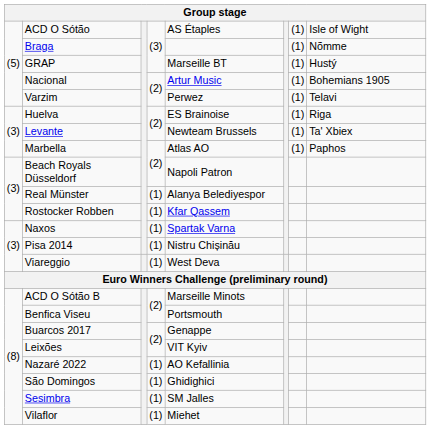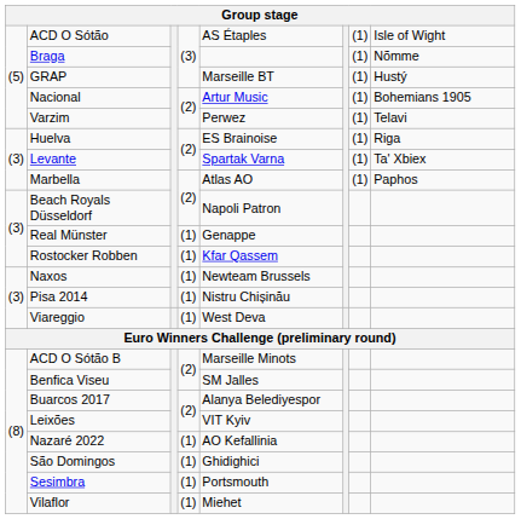Levante | column 5: Newteam Brussels -> Spartak Varna
Real Münster | column 5: Alanya Belediyespor -> Genappe
Naxos | column 5: Spartak Varna -> Newteam Brussels
Benfica Viseu | column 5: Portsmouth -> SM Jalles
Buarcos 2017 | column 5: Genappe -> Alanya Belediyespor
Sesimbra | column 5: SM Jalles -> Portsmouth
